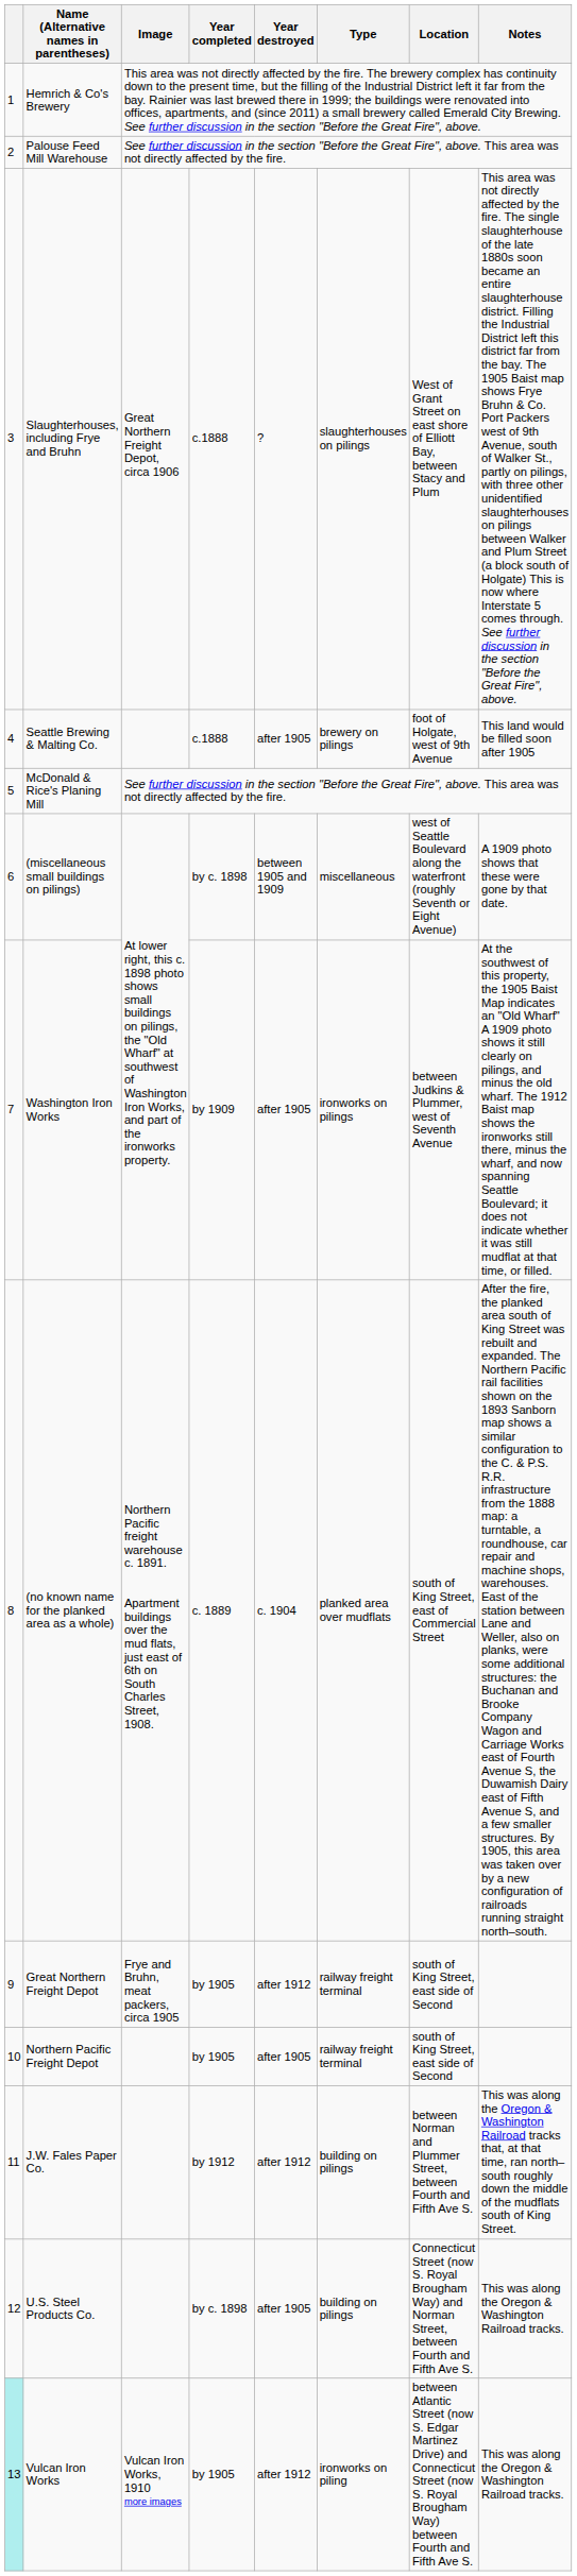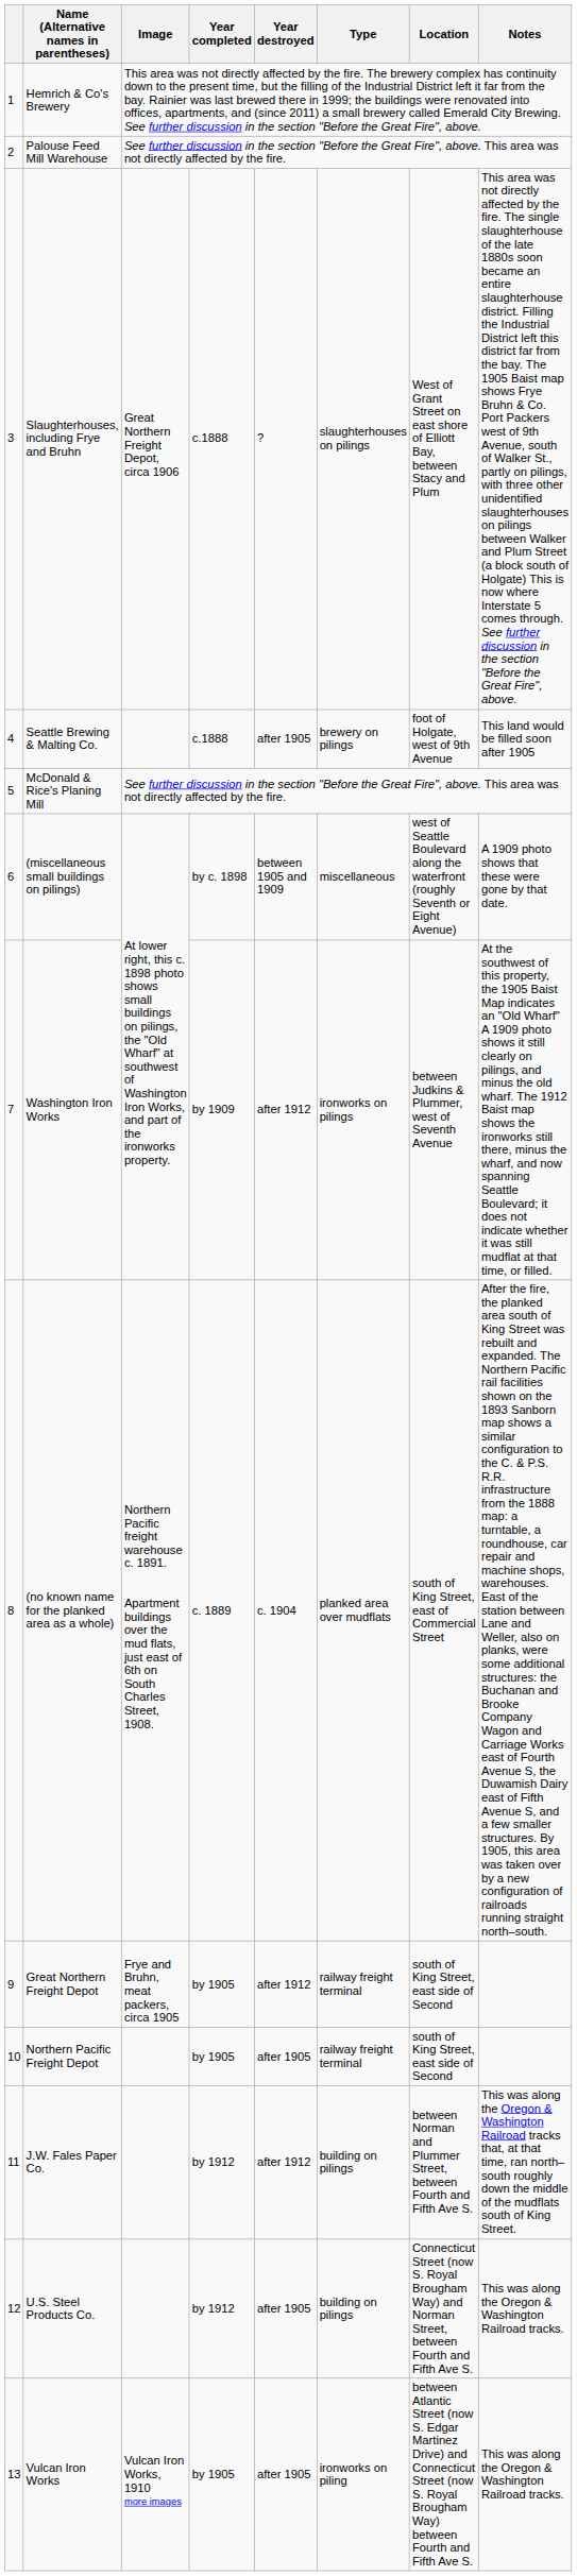Washington Iron Works | Year destroyed: after 1905 -> after 1912
U.S. Steel Products Co. | Year completed: by c. 1898 -> by 1912
Vulcan Iron Works | column 1: paleturquoise background -> no background
Vulcan Iron Works | Year destroyed: after 1912 -> after 1905
